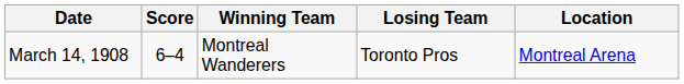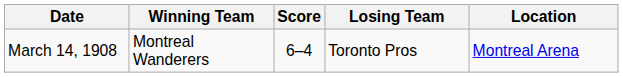columns swapped: Winning Team <-> Score
